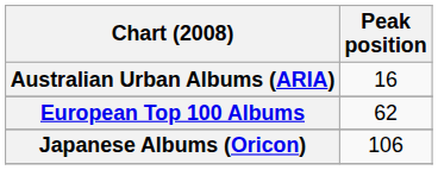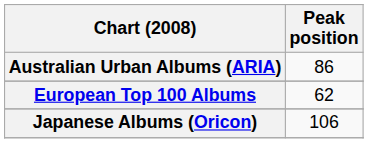Australian Urban Albums (ARIA) | Peak position: 16 -> 86
